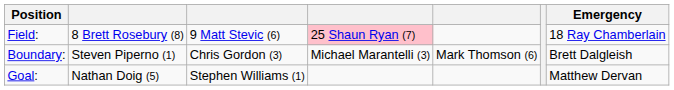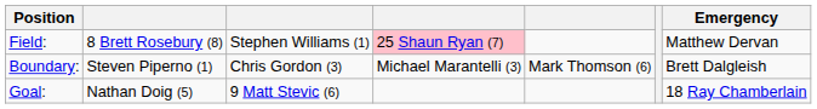Field: | column 3: 9 Matt Stevic (6) -> Stephen Williams (1)
Field: | Emergency: 18 Ray Chamberlain -> Matthew Dervan
Goal: | column 3: Stephen Williams (1) -> 9 Matt Stevic (6)
Goal: | Emergency: Matthew Dervan -> 18 Ray Chamberlain
